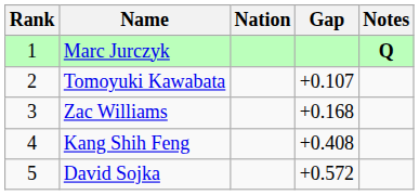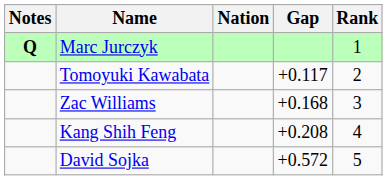columns swapped: Rank <-> Notes
Tomoyuki Kawabata | Gap: +0.107 -> +0.117
Kang Shih Feng | Gap: +0.408 -> +0.208
